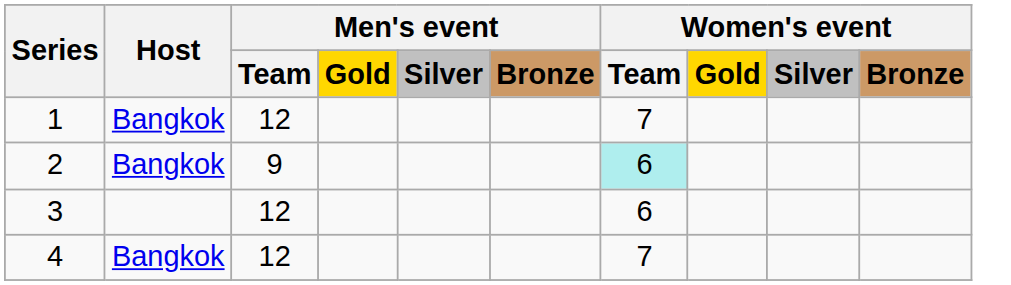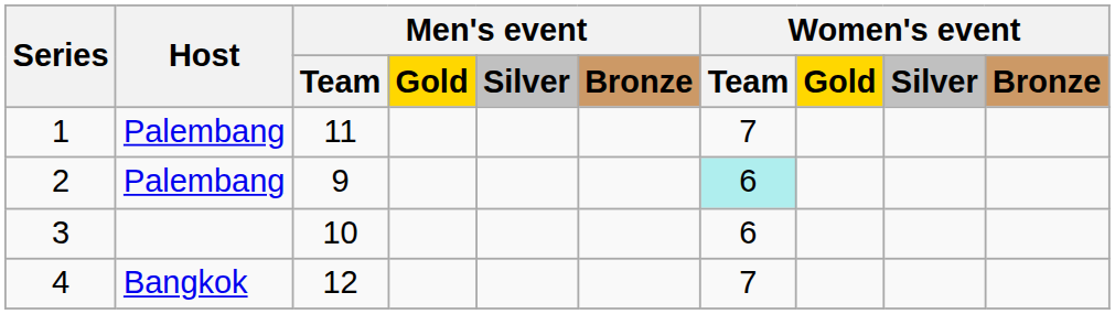1 | Host: Bangkok -> Palembang
1 | Men's event / Team: 12 -> 11
2 | Host: Bangkok -> Palembang
3 | Men's event / Team: 12 -> 10
